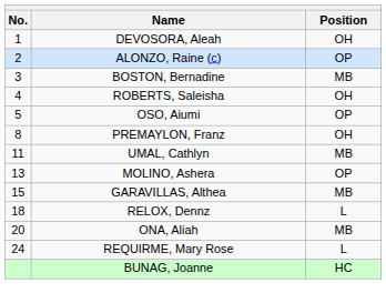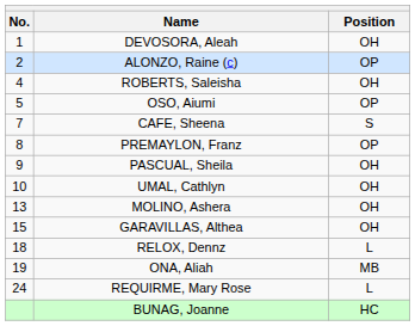- row: 3 | BOSTON, Bernadine | MB
+ row: 7 | CAFE, Sheena | S
PREMAYLON, Franz | Position: OH -> OP
+ row: 9 | PASCUAL, Sheila | OH
UMAL, Cathlyn | No.: 11 -> 10
UMAL, Cathlyn | Position: MB -> OH
MOLINO, Ashera | Position: OP -> OH
GARAVILLAS, Althea | Position: MB -> OH
ONA, Aliah | No.: 20 -> 19
